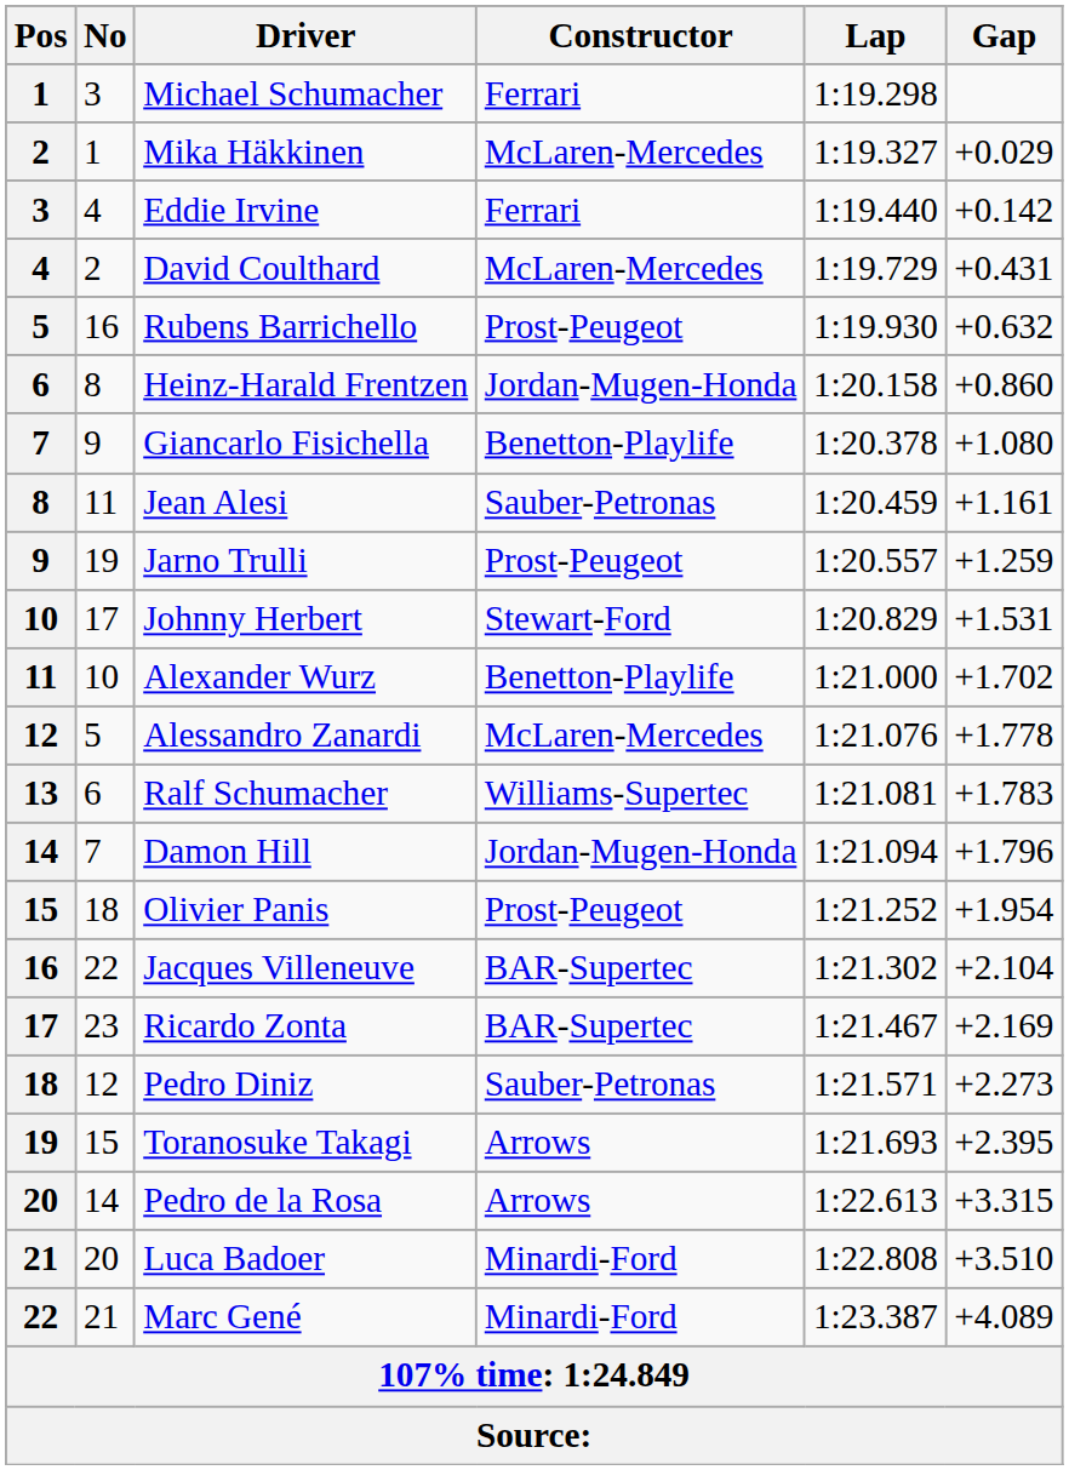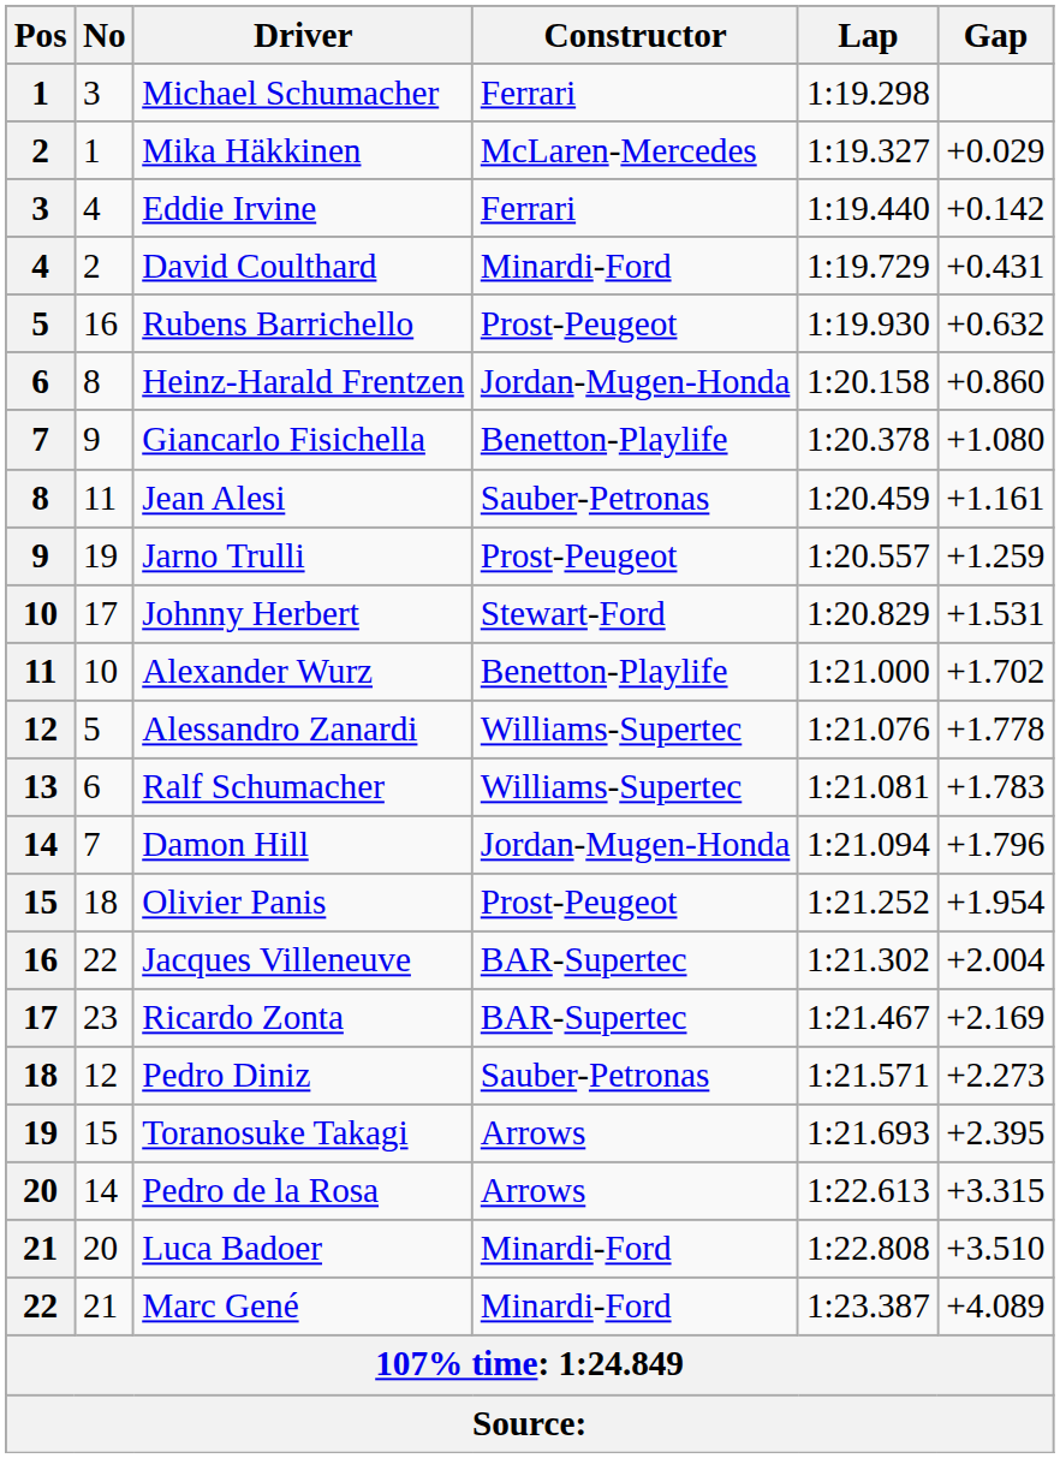David Coulthard | Constructor: McLaren-Mercedes -> Minardi-Ford
Alessandro Zanardi | Constructor: McLaren-Mercedes -> Williams-Supertec
Jacques Villeneuve | Gap: +2.104 -> +2.004
